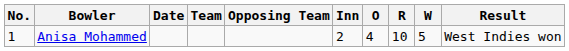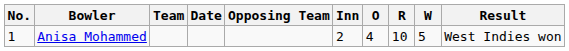columns swapped: Date <-> Team
